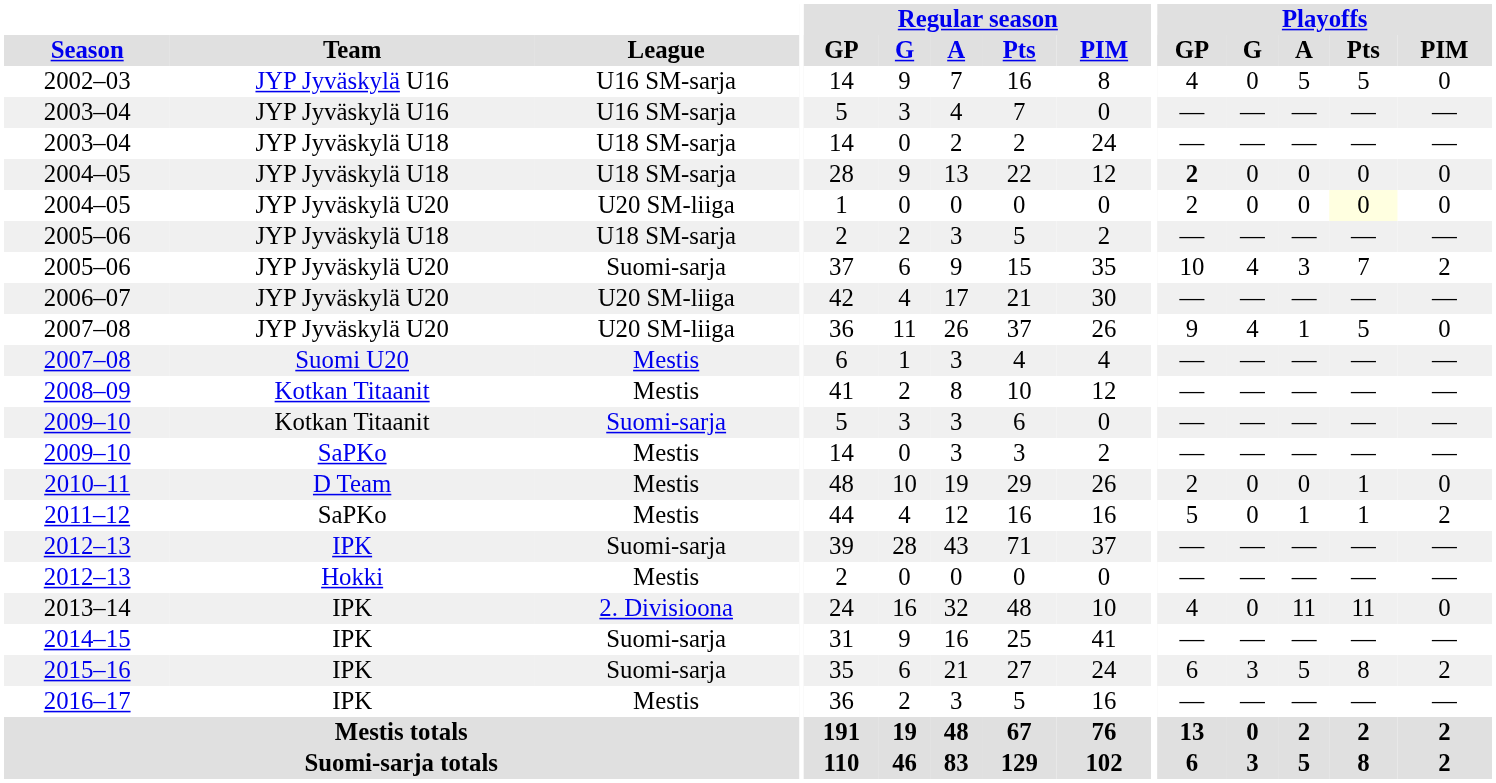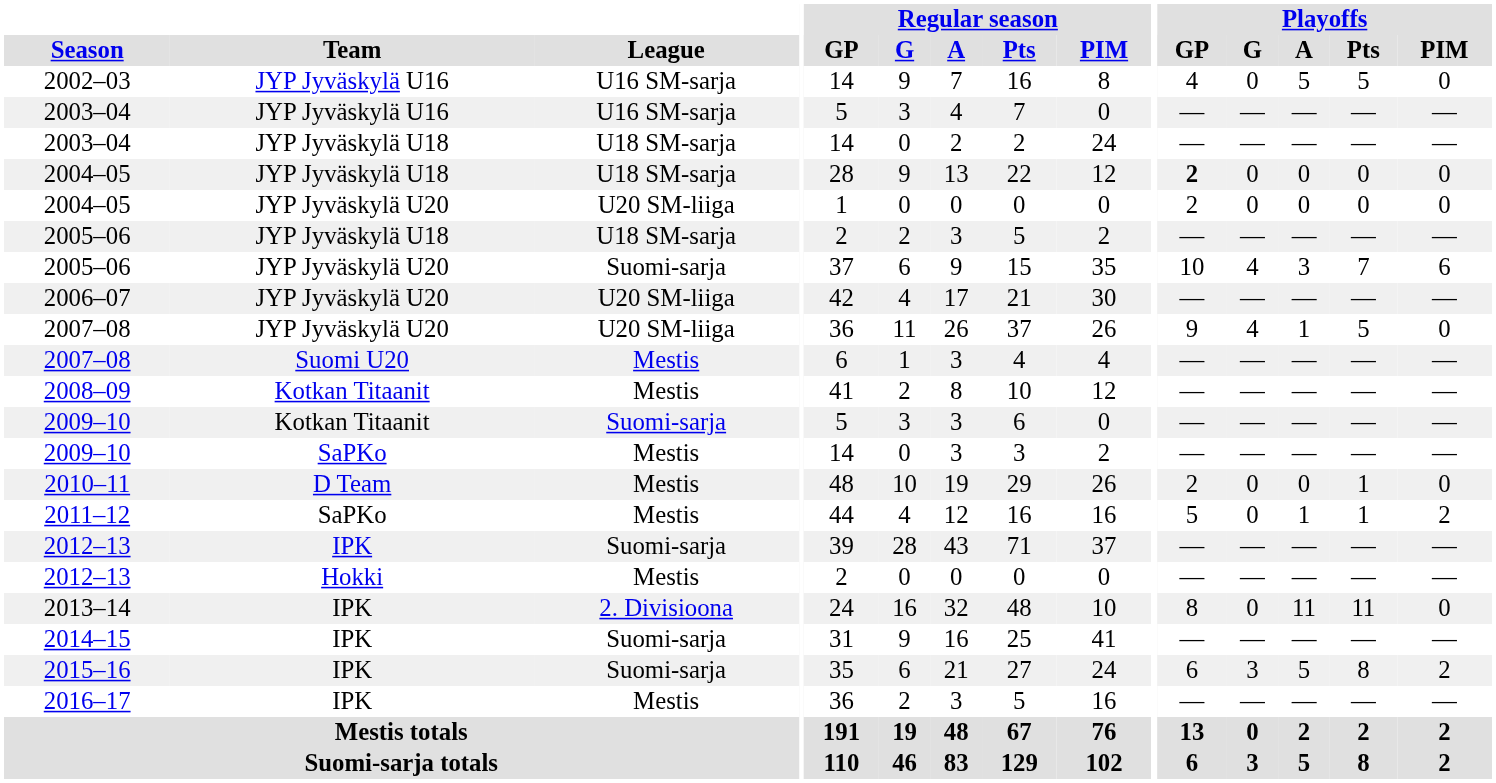2004–05 / JYP Jyväskylä U20 | Playoffs / Pts: lightyellow background -> no background
2005–06 / JYP Jyväskylä U20 | Playoffs / PIM: 2 -> 6
2013–14 | Playoffs / GP: 4 -> 8
